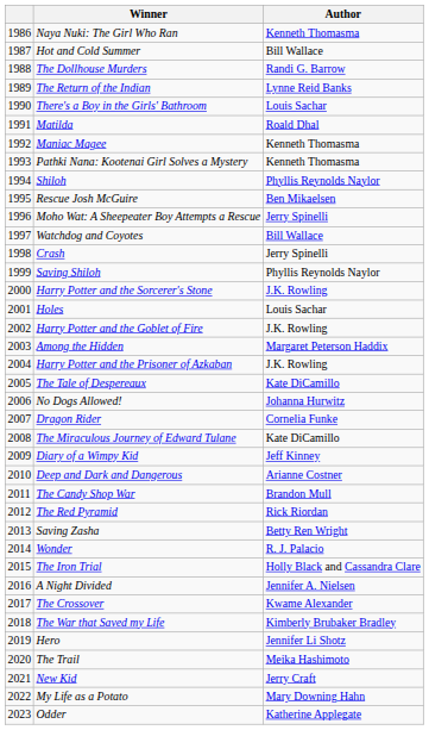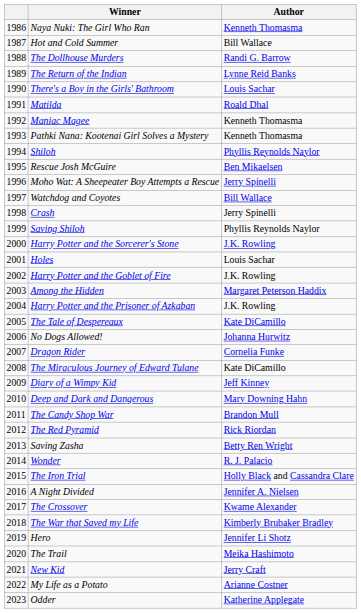Deep and Dark and Dangerous | Author: Arianne Costner -> Mary Downing Hahn
My Life as a Potato | Author: Mary Downing Hahn -> Arianne Costner
